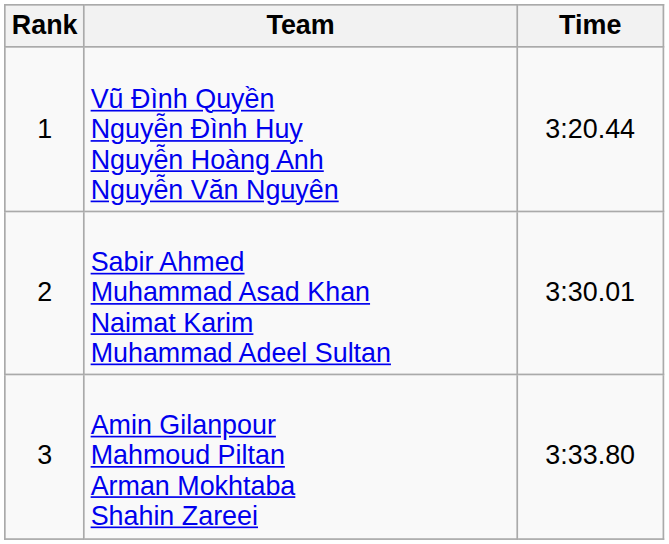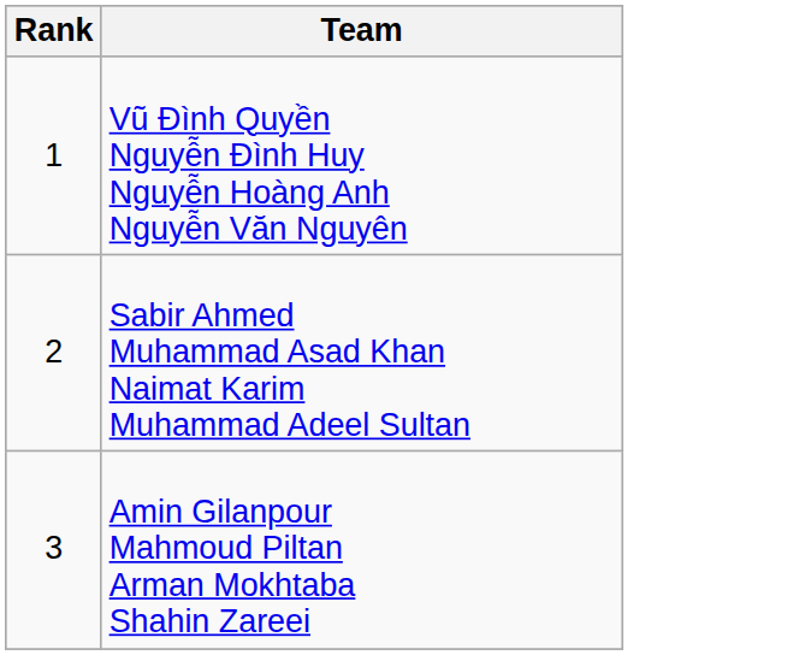- column: Time | 3:20.44 | 3:30.01 | 3:33.80
